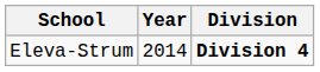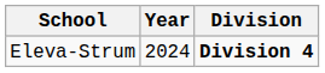Eleva-Strum | Year: 2014 -> 2024
